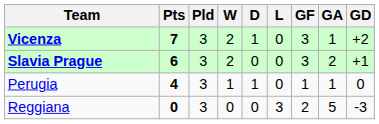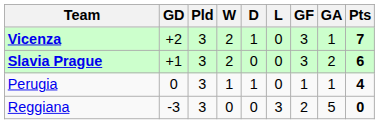columns swapped: Pts <-> GD
